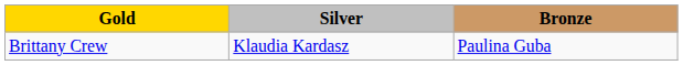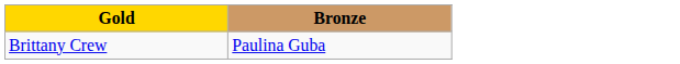- column: Silver | Klaudia Kardasz
